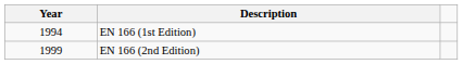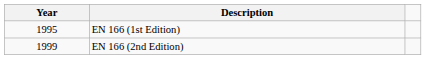EN 166 (1st Edition) | Year: 1994 -> 1995
